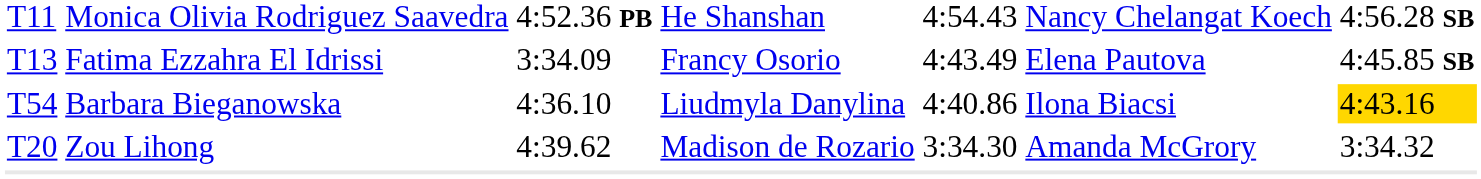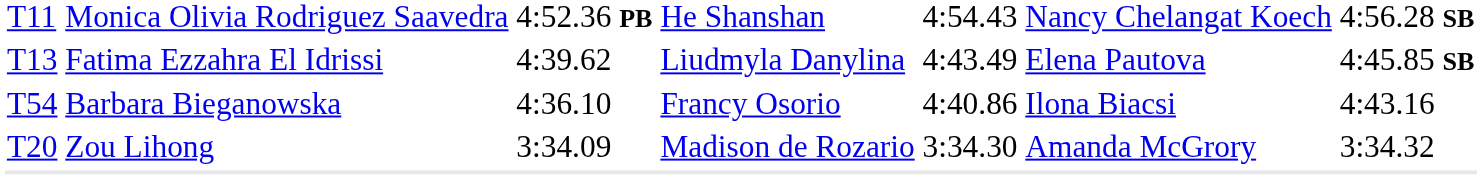Fatima Ezzahra El Idrissi | column 3: 3:34.09 -> 4:39.62
Fatima Ezzahra El Idrissi | column 4: Francy Osorio -> Liudmyla Danylina
Barbara Bieganowska | column 4: Liudmyla Danylina -> Francy Osorio
Barbara Bieganowska | column 7: gold background -> no background
Zou Lihong | column 3: 4:39.62 -> 3:34.09
